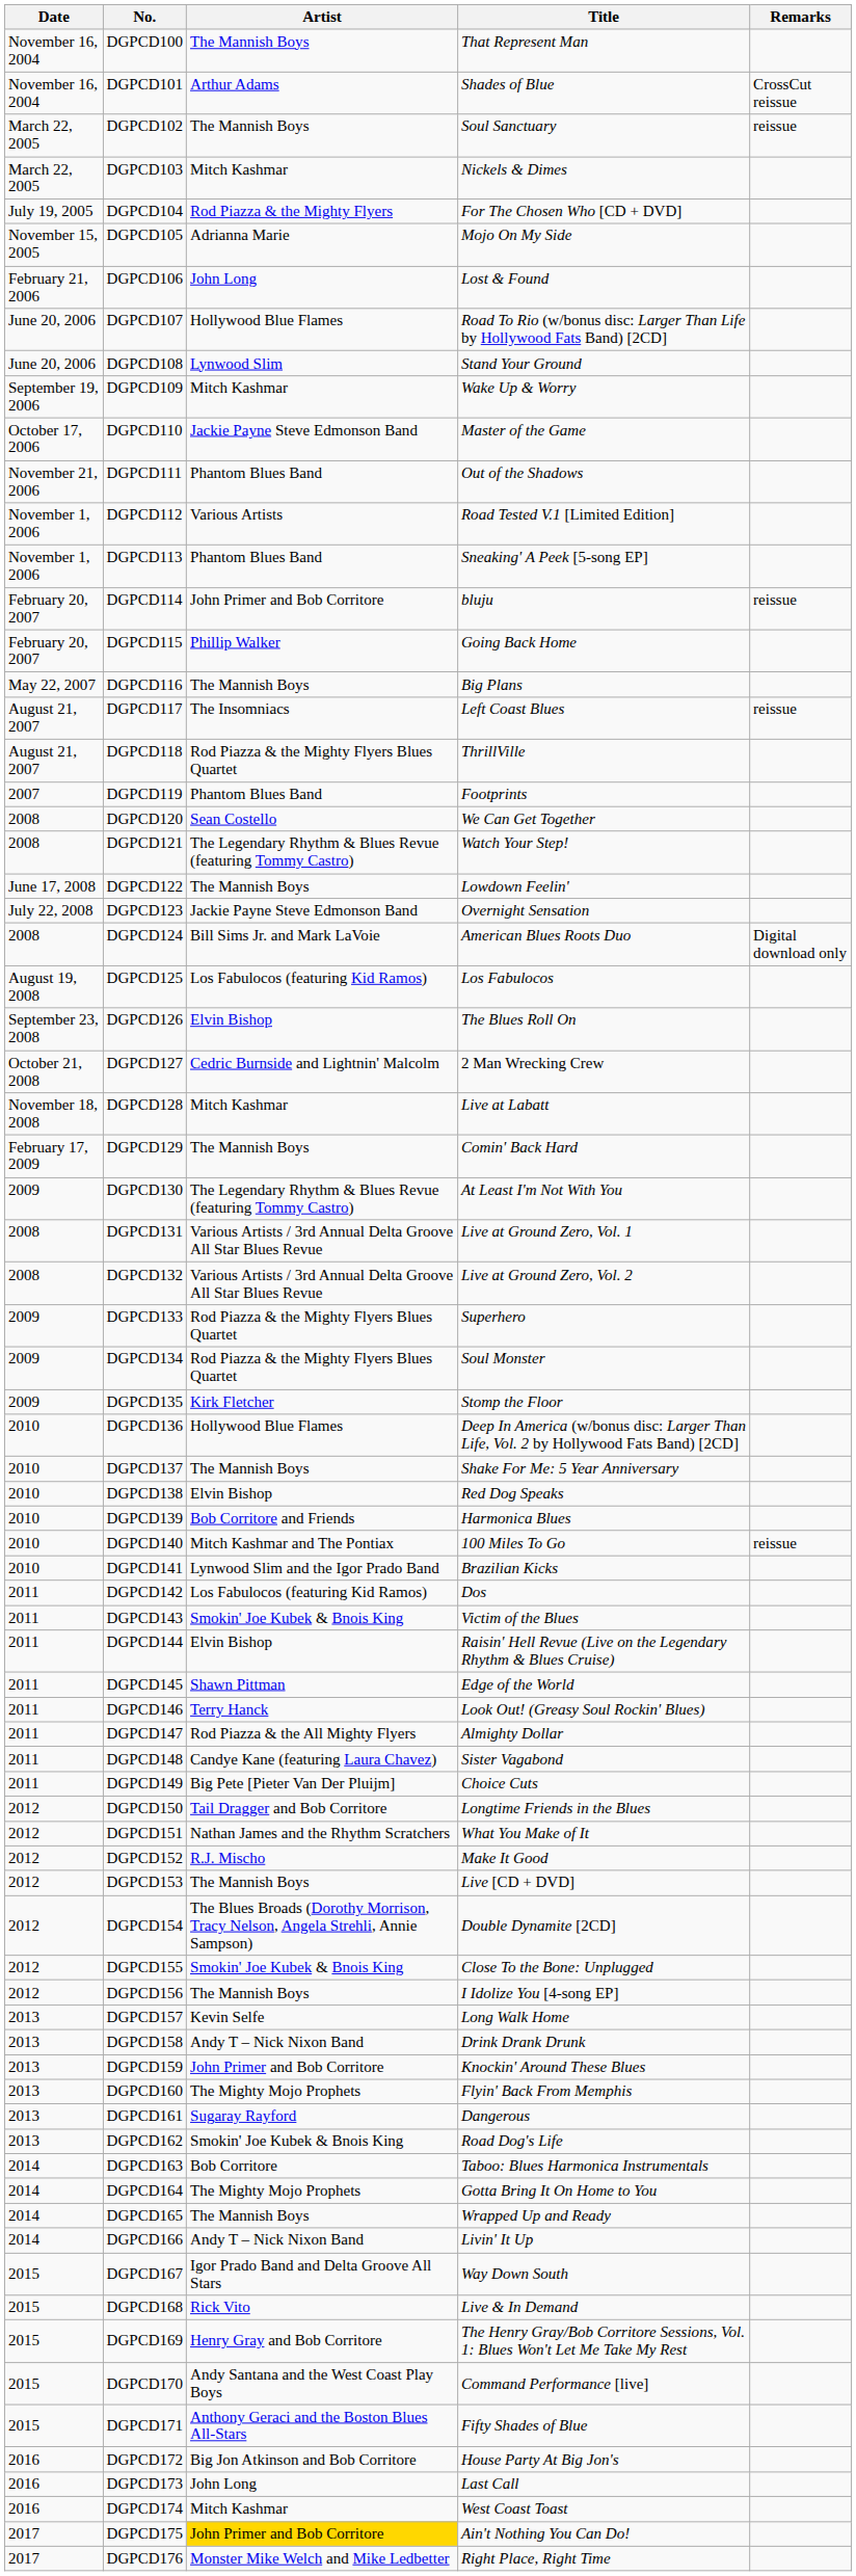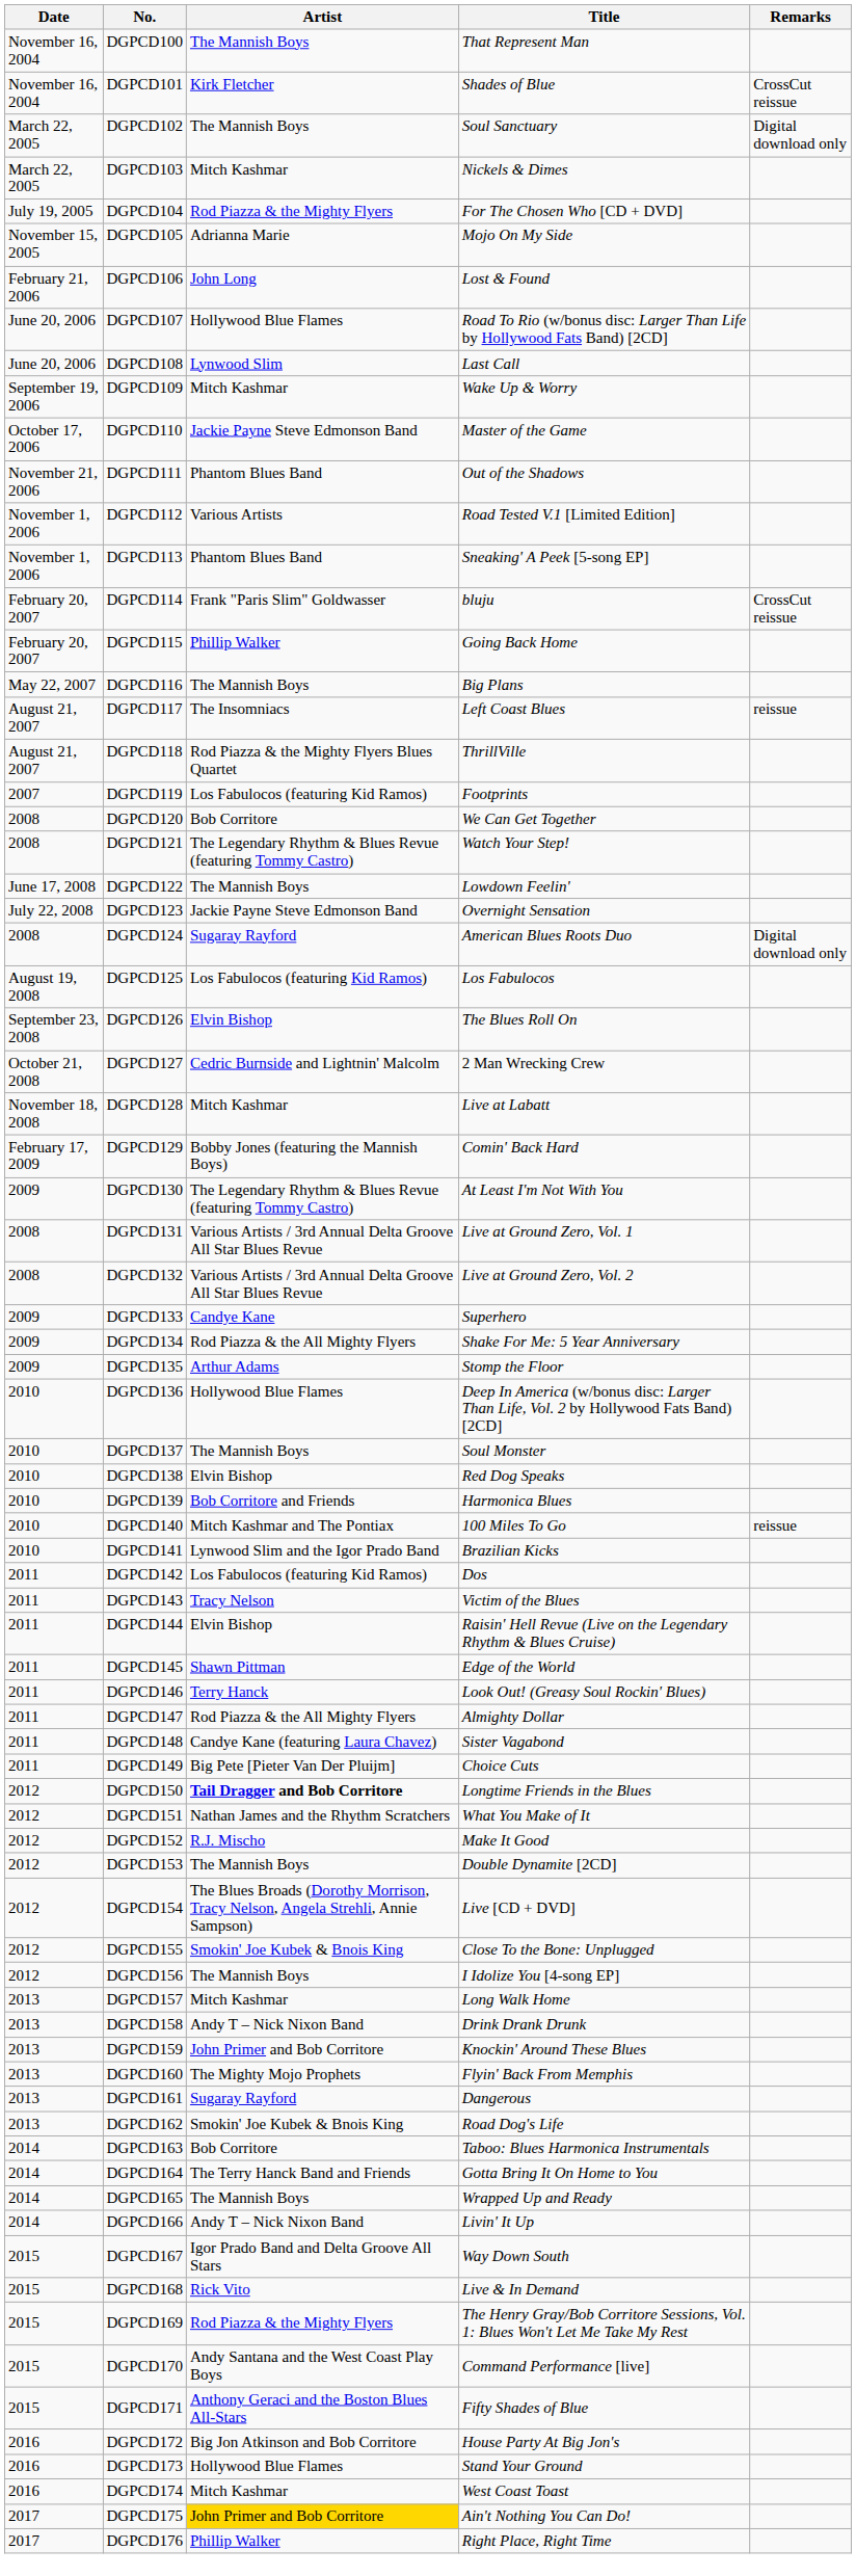DGPCD101 | Artist: Arthur Adams -> Kirk Fletcher
DGPCD102 | Remarks: reissue -> Digital download only
DGPCD108 | Title: Stand Your Ground -> Last Call
DGPCD114 | Artist: John Primer and Bob Corritore -> Frank "Paris Slim" Goldwasser
DGPCD114 | Remarks: reissue -> CrossCut reissue
DGPCD119 | Artist: Phantom Blues Band -> Los Fabulocos (featuring Kid Ramos)
DGPCD120 | Artist: Sean Costello -> Bob Corritore
DGPCD124 | Artist: Bill Sims Jr. and Mark LaVoie -> Sugaray Rayford
DGPCD129 | Artist: The Mannish Boys -> Bobby Jones (featuring the Mannish Boys)
DGPCD133 | Artist: Rod Piazza & the Mighty Flyers Blues Quartet -> Candye Kane
DGPCD134 | Artist: Rod Piazza & the Mighty Flyers Blues Quartet -> Rod Piazza & the All Mighty Flyers
DGPCD134 | Title: Soul Monster -> Shake For Me: 5 Year Anniversary
DGPCD135 | Artist: Kirk Fletcher -> Arthur Adams
DGPCD137 | Title: Shake For Me: 5 Year Anniversary -> Soul Monster
DGPCD143 | Artist: Smokin' Joe Kubek & Bnois King -> Tracy Nelson
DGPCD150 | Artist: normal -> bold
DGPCD153 | Title: Live [CD + DVD] -> Double Dynamite [2CD]
DGPCD154 | Title: Double Dynamite [2CD] -> Live [CD + DVD]
DGPCD157 | Artist: Kevin Selfe -> Mitch Kashmar
DGPCD164 | Artist: The Mighty Mojo Prophets -> The Terry Hanck Band and Friends
DGPCD169 | Artist: Henry Gray and Bob Corritore -> Rod Piazza & the Mighty Flyers
DGPCD173 | Artist: John Long -> Hollywood Blue Flames
DGPCD173 | Title: Last Call -> Stand Your Ground
DGPCD176 | Artist: Monster Mike Welch and Mike Ledbetter -> Phillip Walker
